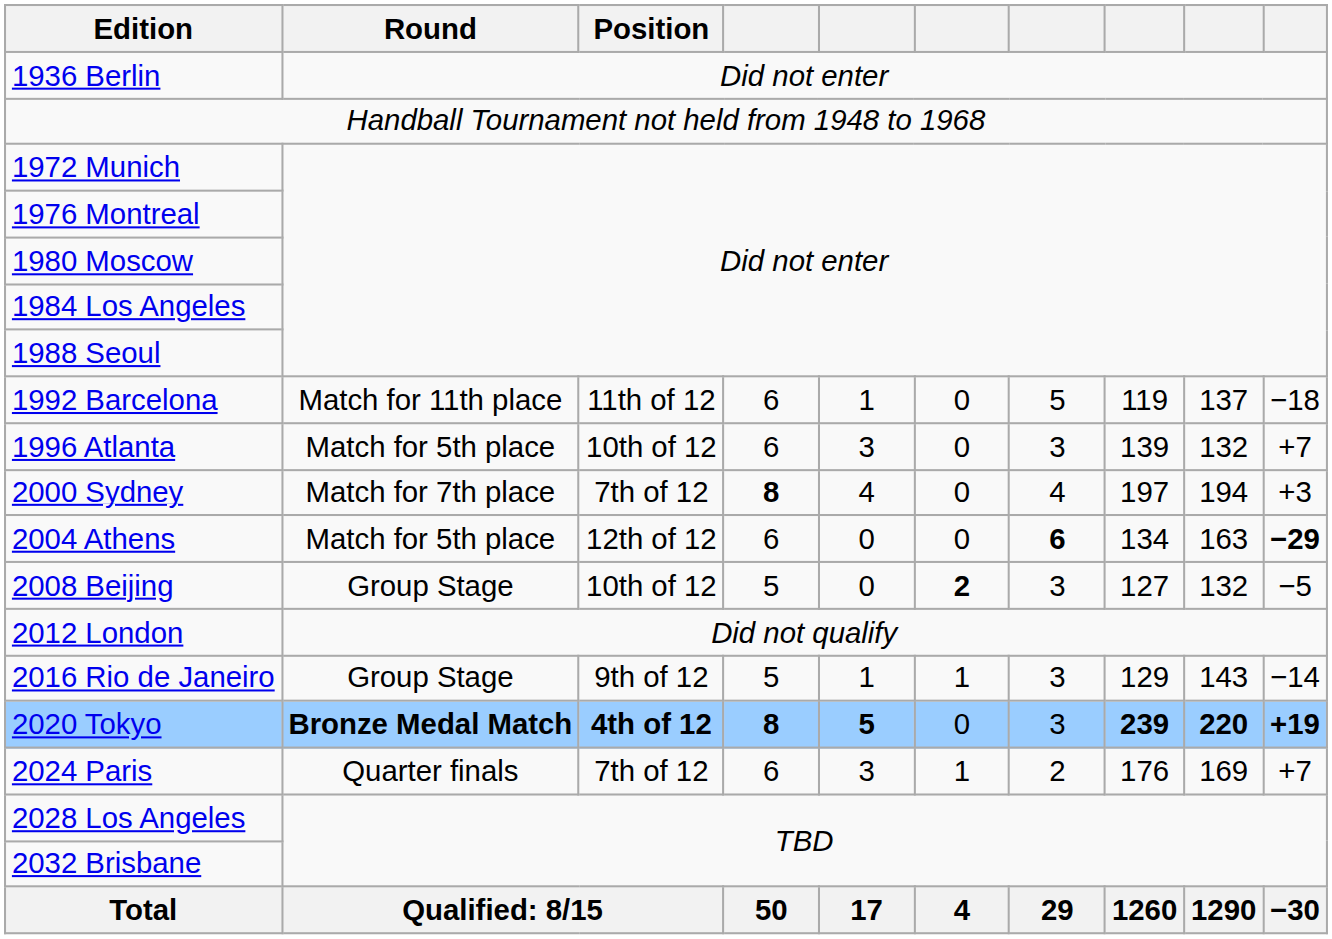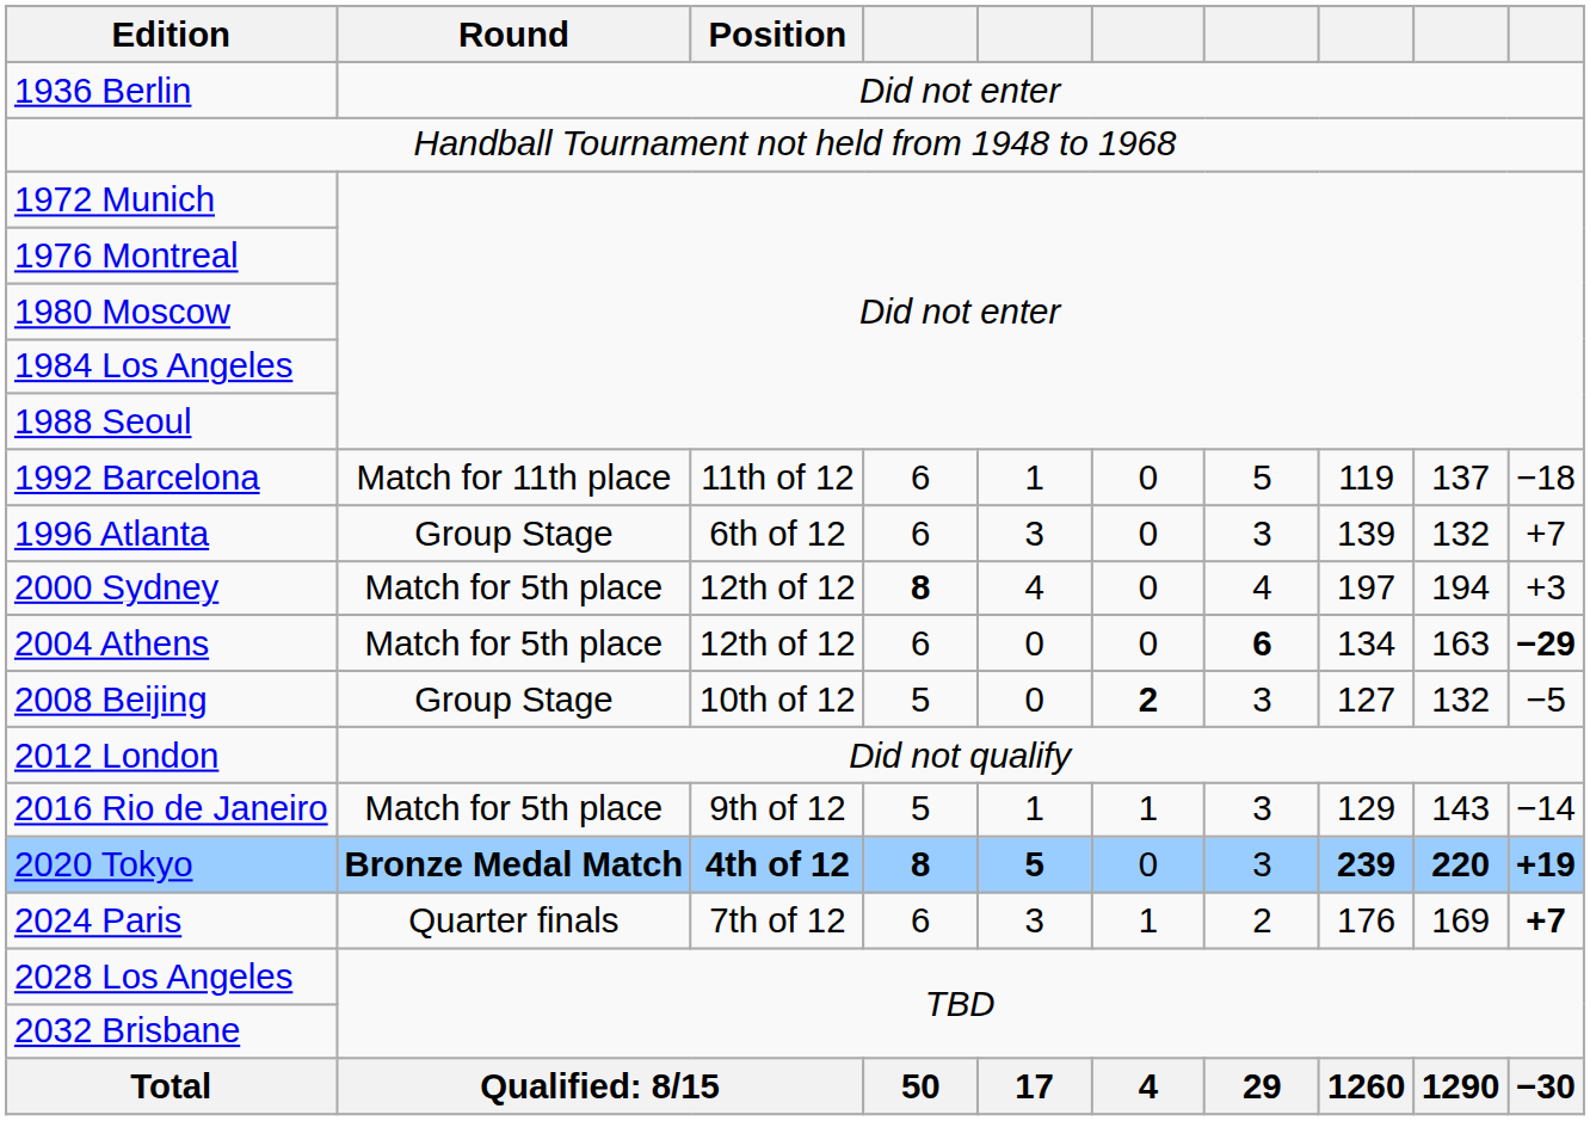1996 Atlanta | Round: Match for 5th place -> Group Stage
1996 Atlanta | Position: 10th of 12 -> 6th of 12
2000 Sydney | Round: Match for 7th place -> Match for 5th place
2000 Sydney | Position: 7th of 12 -> 12th of 12
2016 Rio de Janeiro | Round: Group Stage -> Match for 5th place
2024 Paris | column 10: normal -> bold
